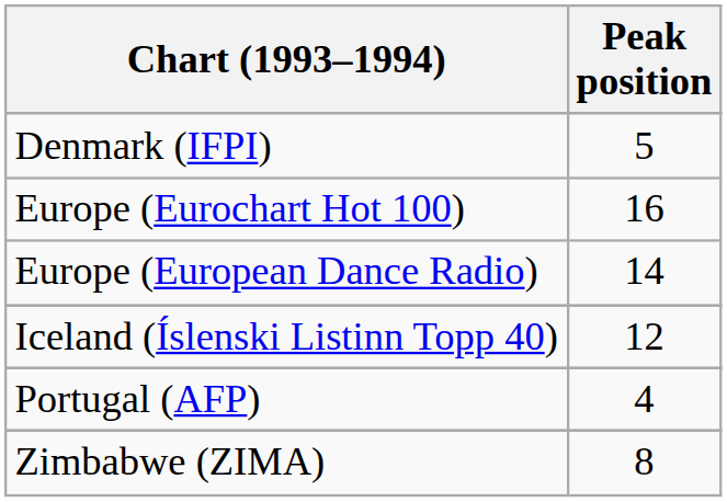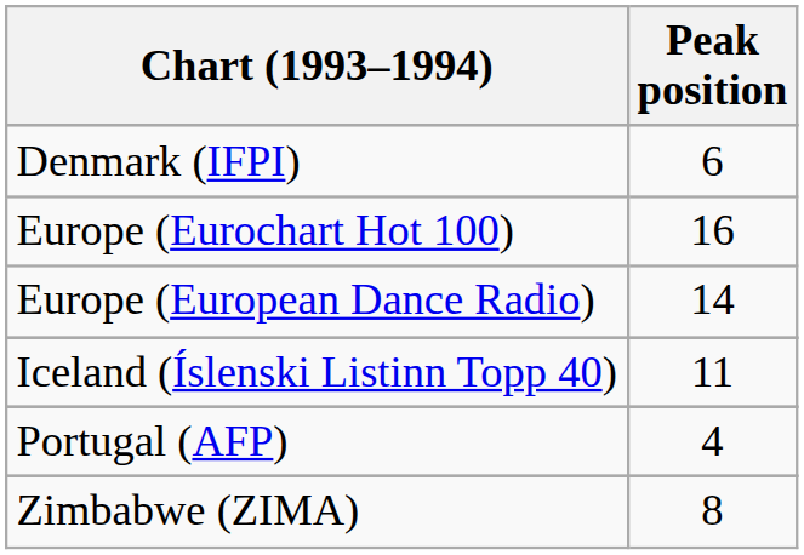Denmark (IFPI) | Peak position: 5 -> 6
Iceland (Íslenski Listinn Topp 40) | Peak position: 12 -> 11
